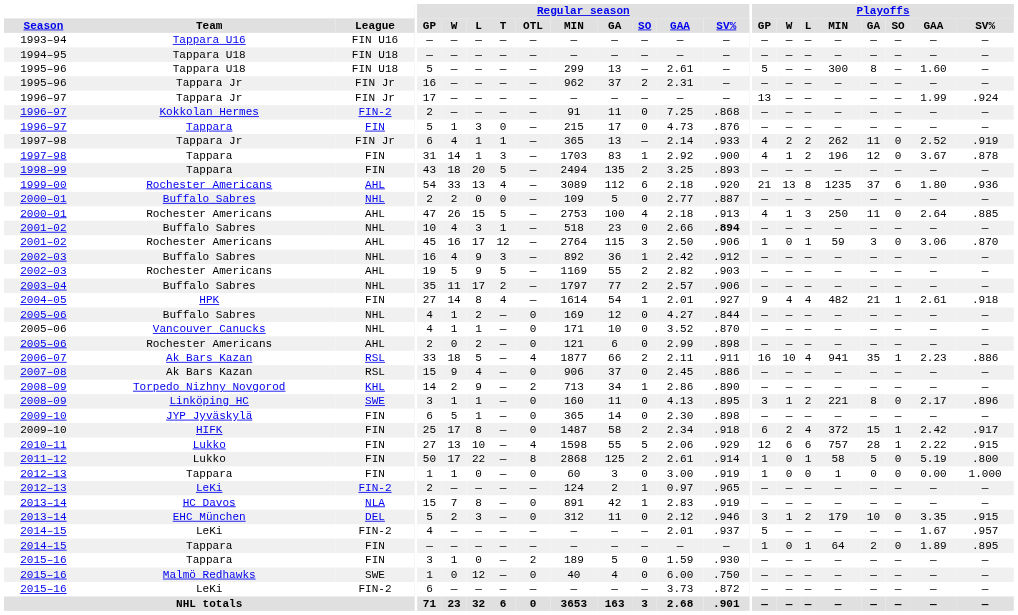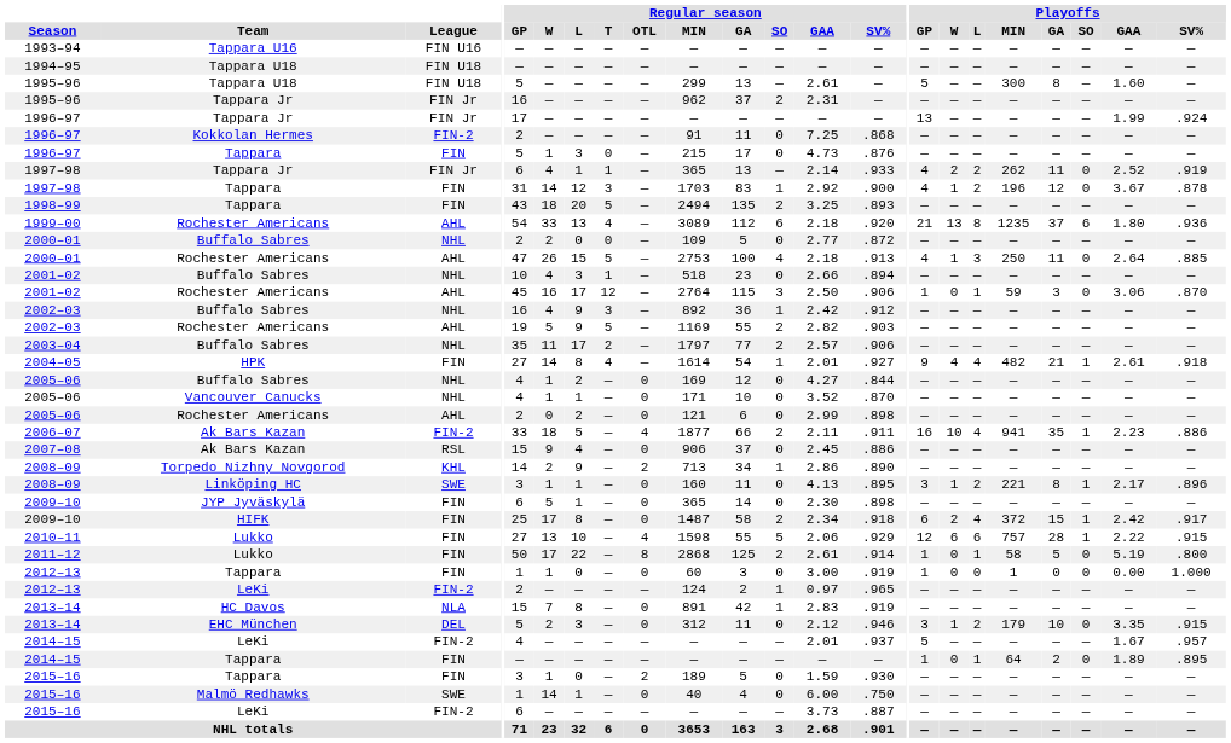1997–98 / Tappara | Regular season / L: 1 -> 12
2000–01 / Buffalo Sabres | Regular season / SV%: .887 -> .872
2001–02 / Buffalo Sabres | Regular season / SV%: bold -> normal
2006–07 | League: RSL -> FIN-2
2008–09 / Linköping HC | Playoffs / SO: 0 -> 1
2015–16 / Malmö Redhawks | Regular season / W: 0 -> 14
2015–16 / Malmö Redhawks | Regular season / L: 12 -> 1
2015–16 / LeKi | Regular season / SV%: .872 -> .887
